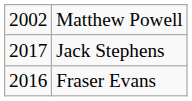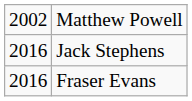Jack Stephens | column 1: 2017 -> 2016
